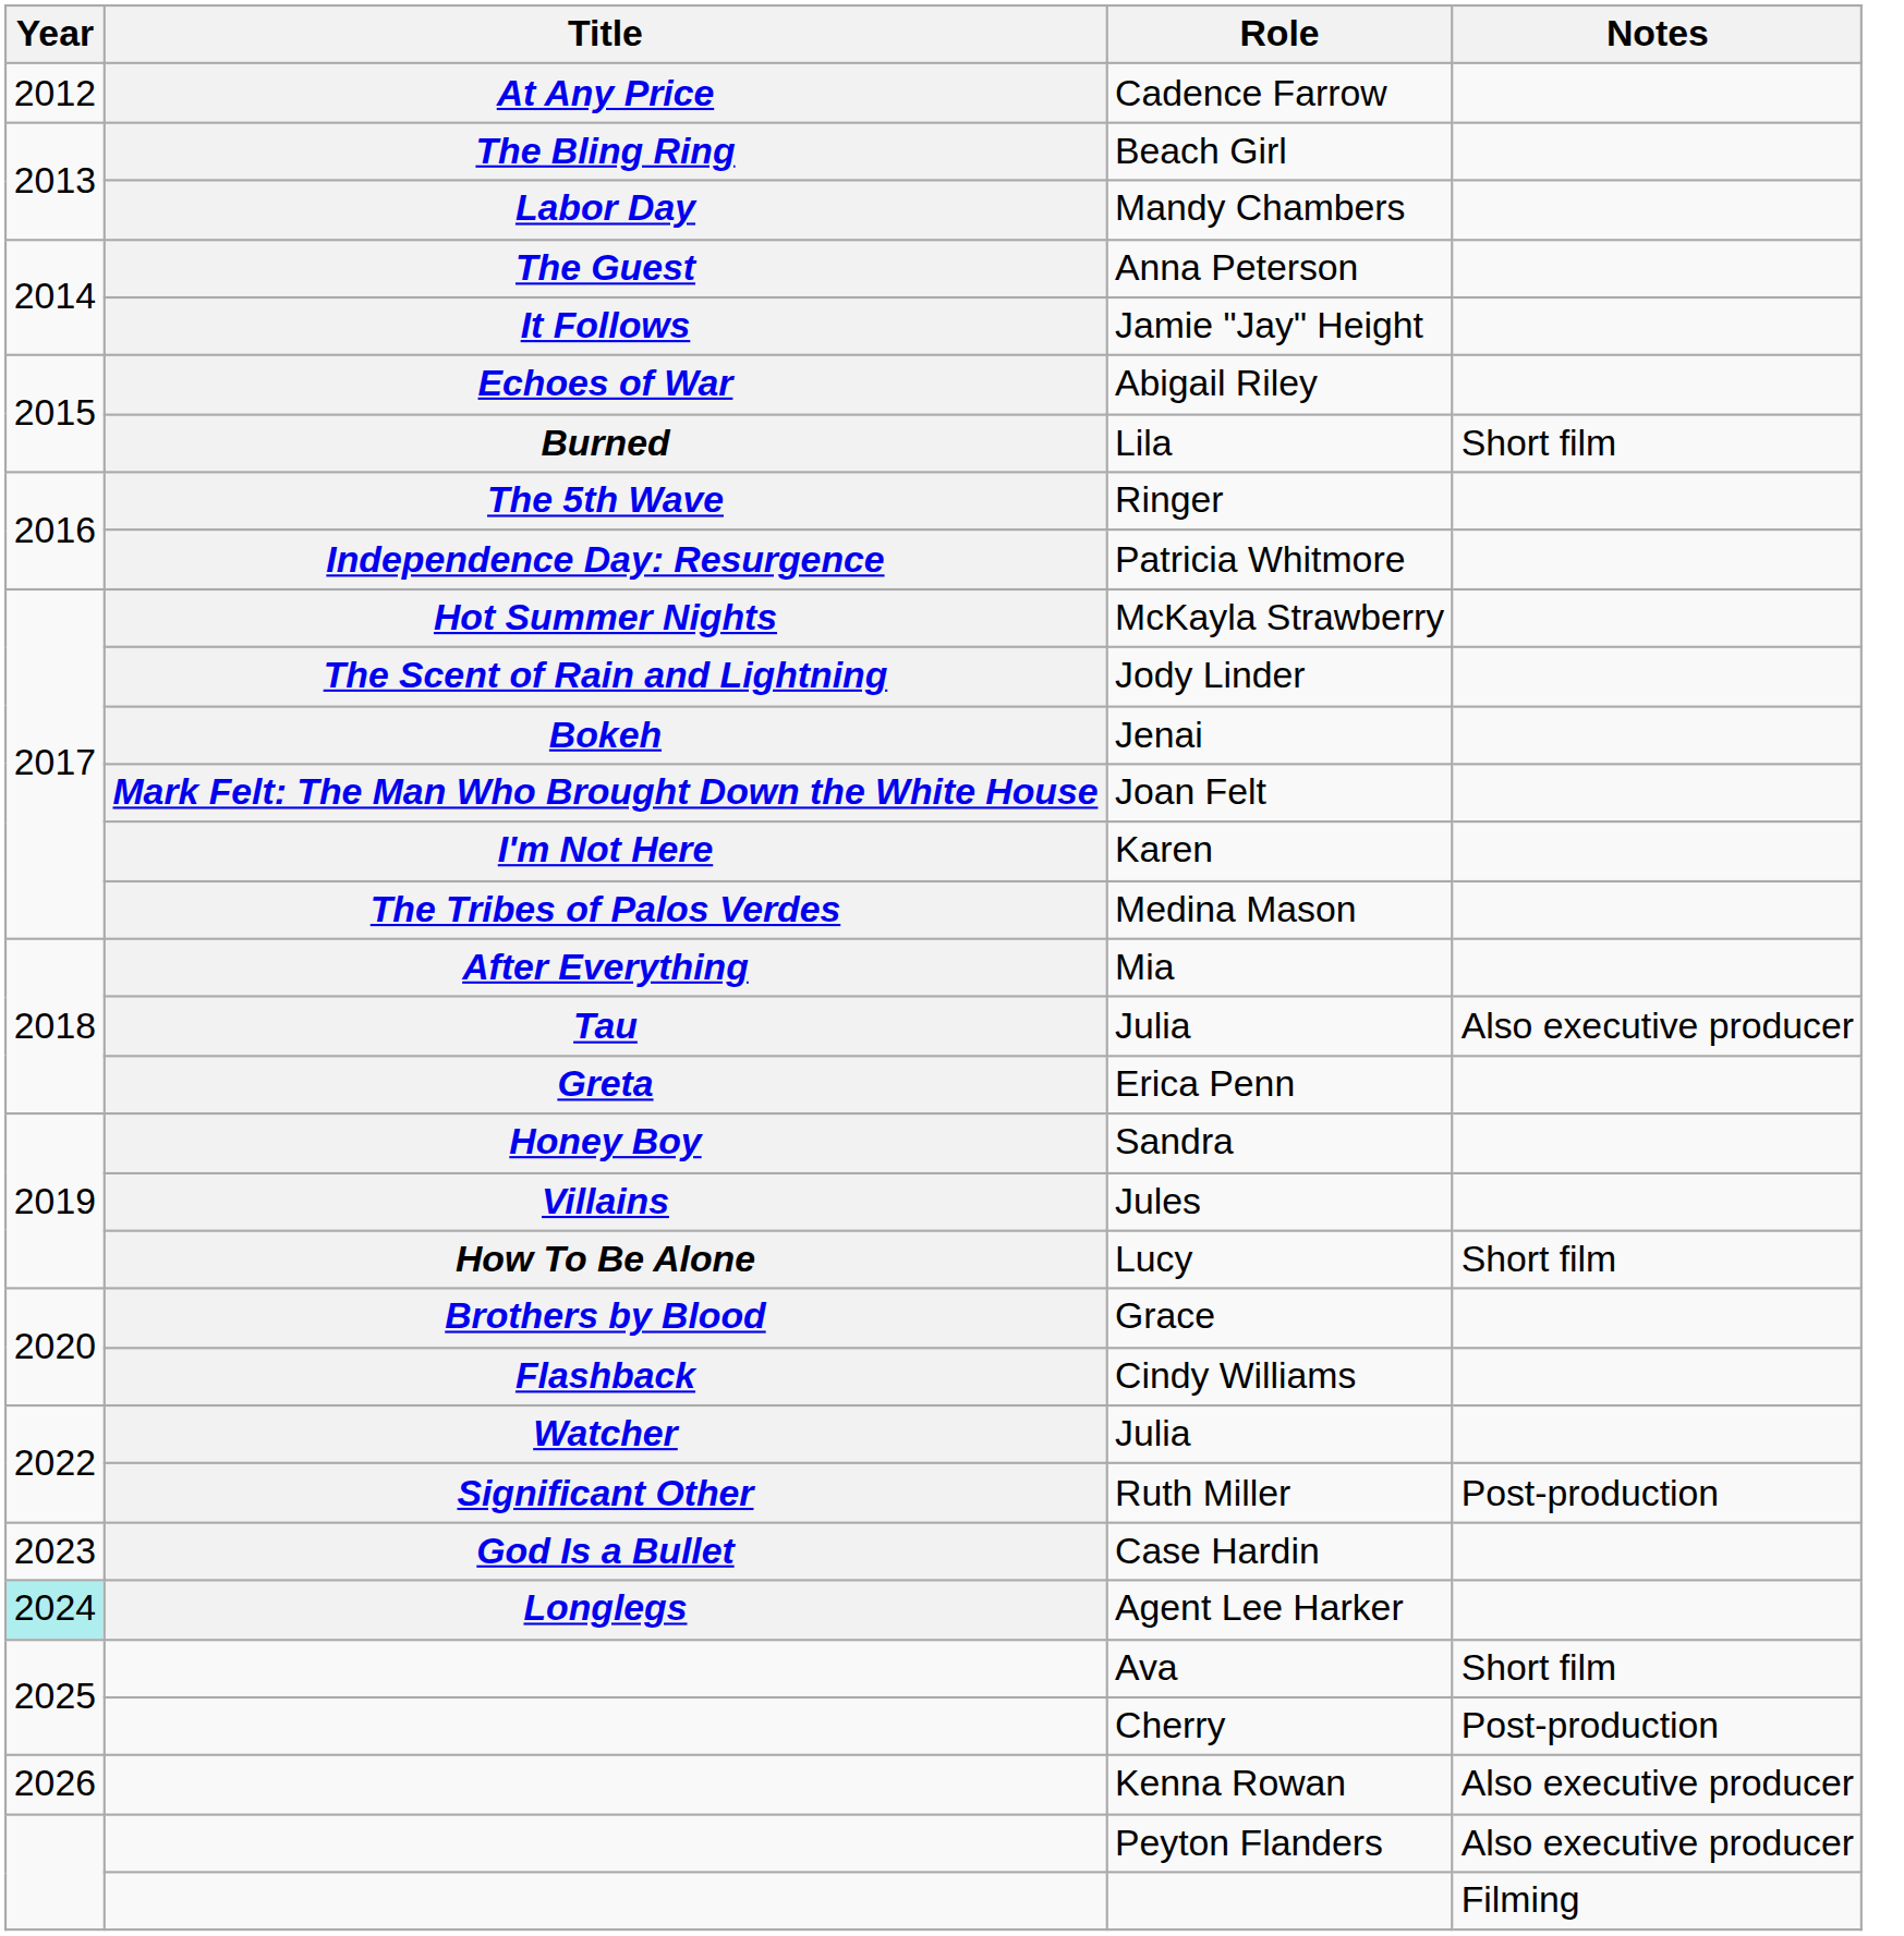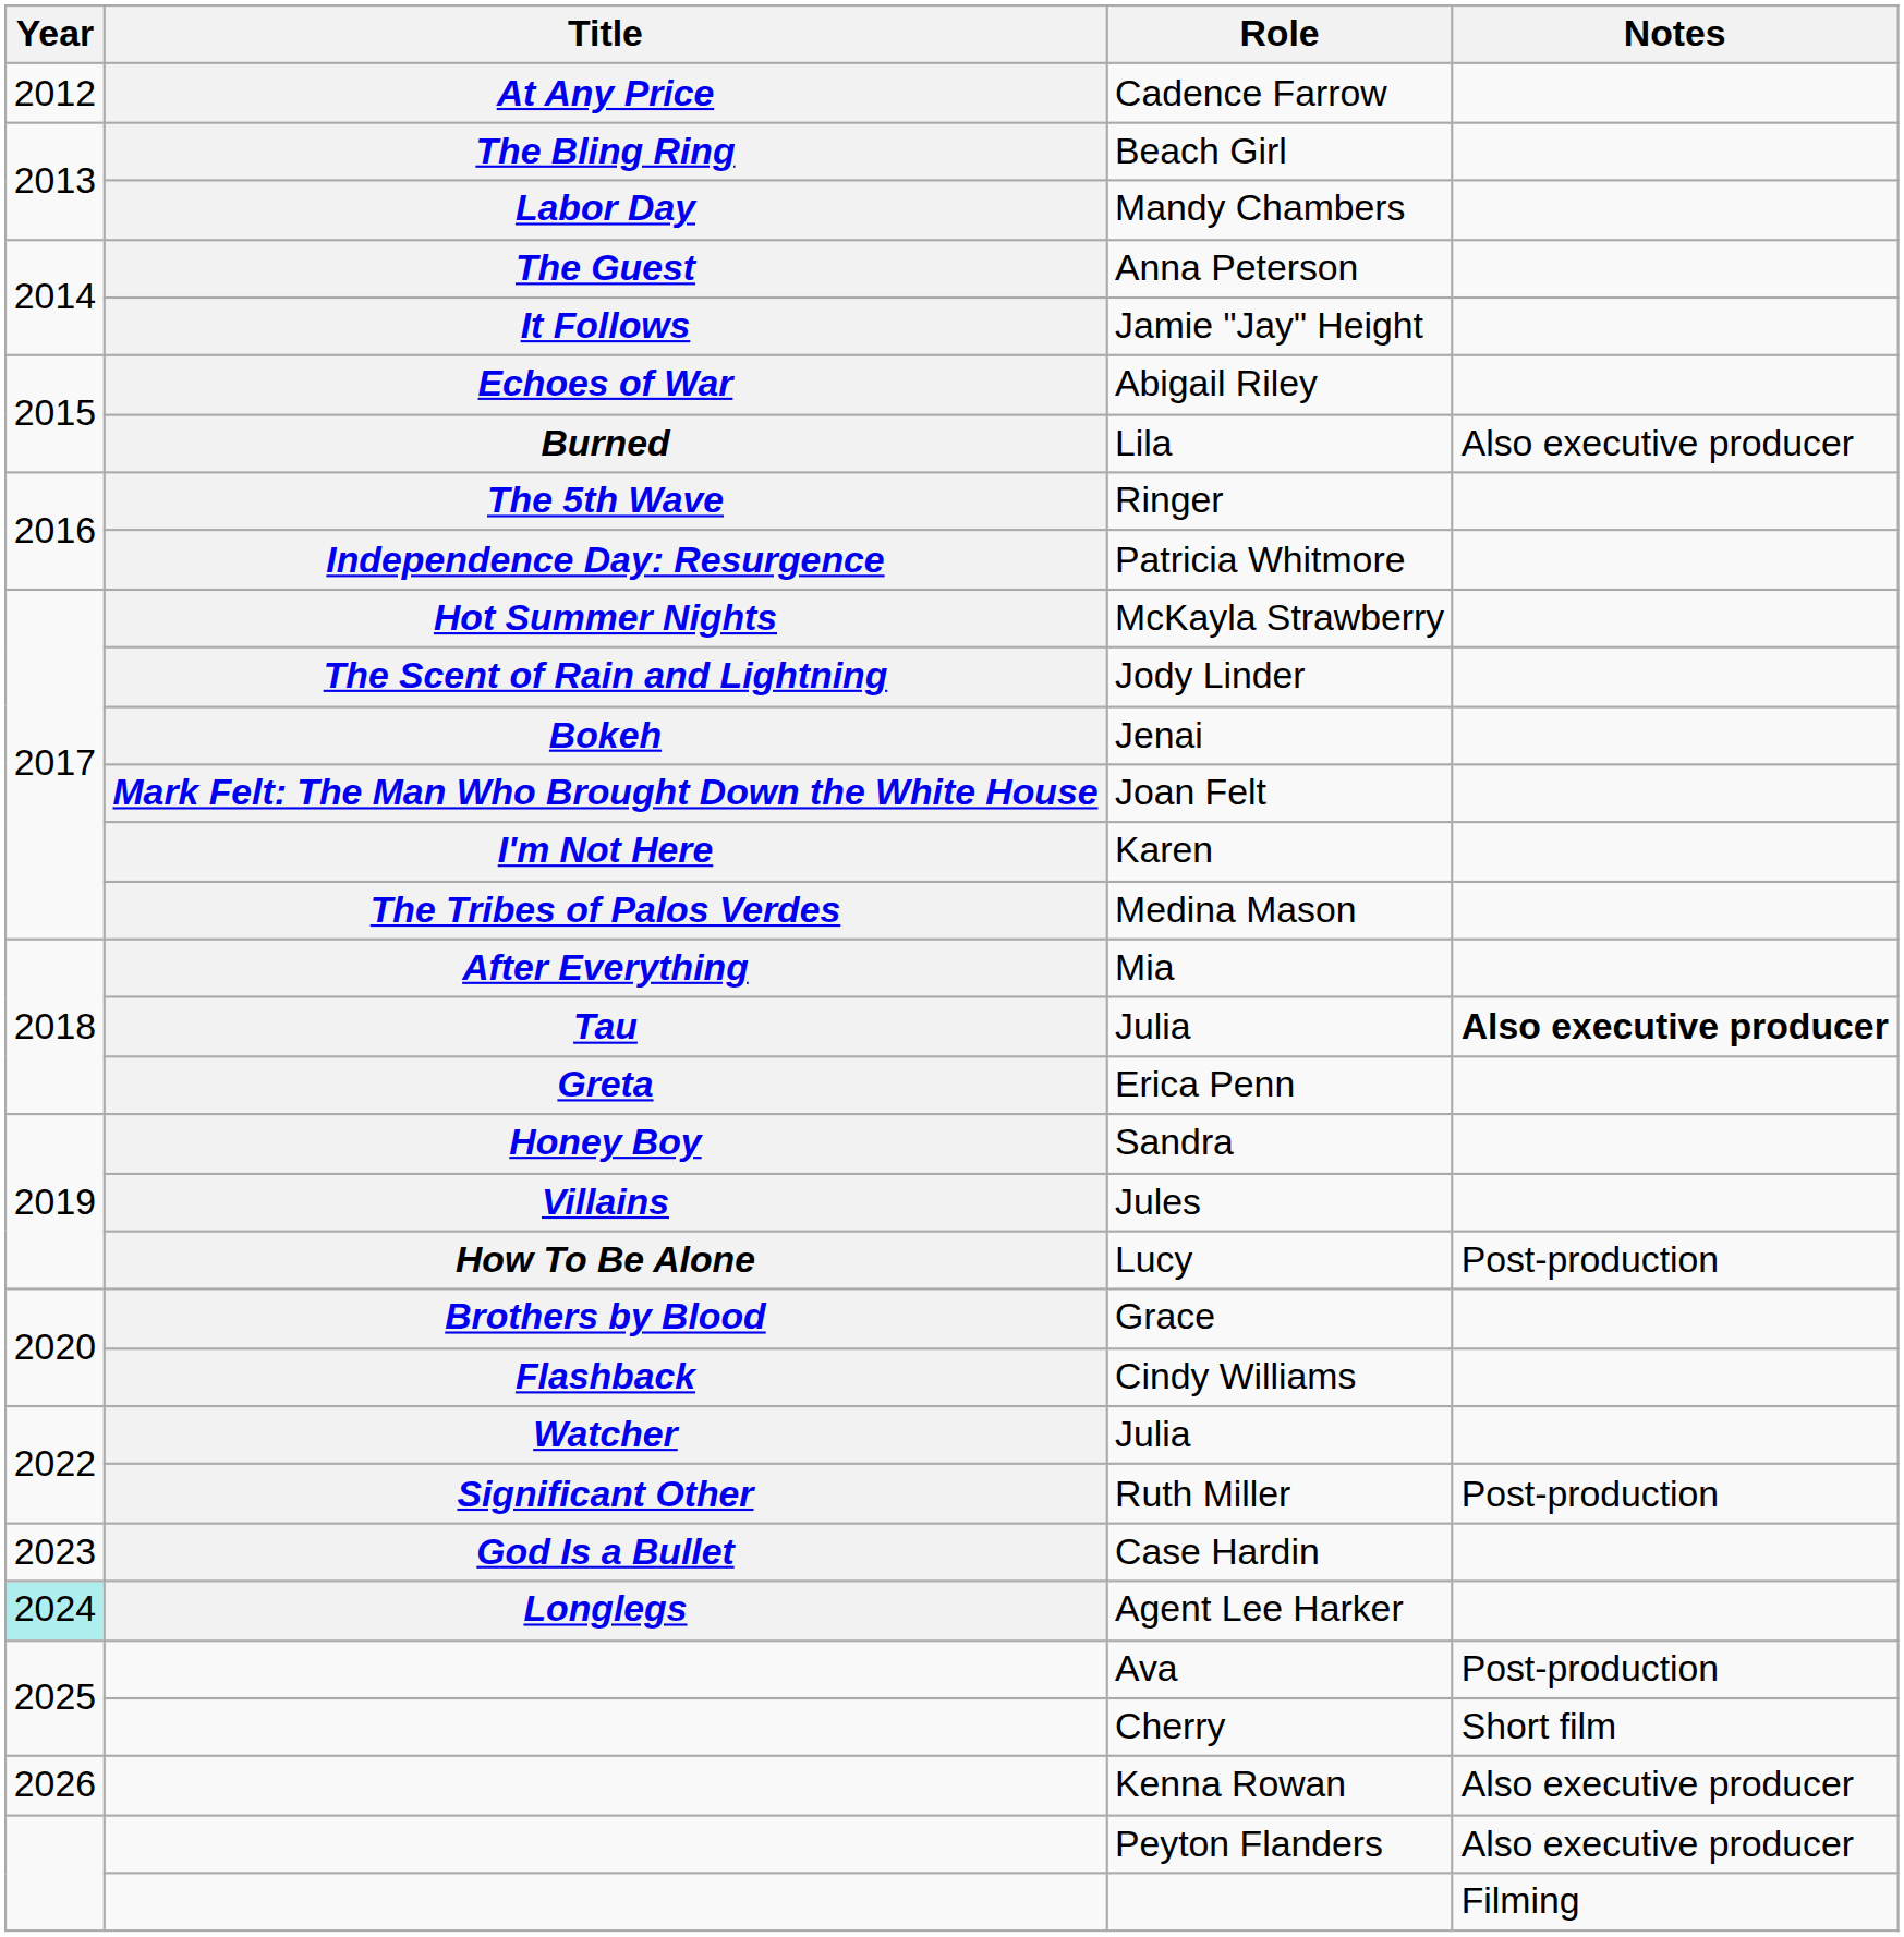Lila | Notes: Short film -> Also executive producer
Tau / Julia | Notes: normal -> bold
Lucy | Notes: Short film -> Post-production
Ava | Notes: Short film -> Post-production
Cherry | Notes: Post-production -> Short film
